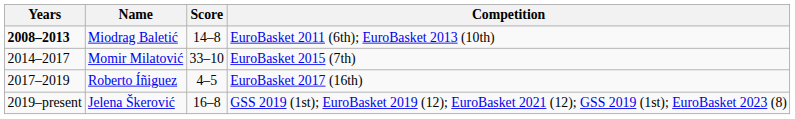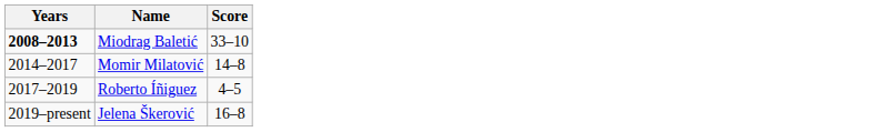- column: Competition | EuroBasket 2011 (6th); EuroBasket 2013 (10th) | EuroBasket 2015 (7th) | EuroBasket 2017 (16th) | GSS 2019 (1st); EuroBasket 2019 (12); EuroBasket 2021 (12); GSS 2019 (1st); EuroBasket 2023 (8)
Miodrag Baletić | Score: 14–8 -> 33–10
Momir Milatović | Score: 33–10 -> 14–8
